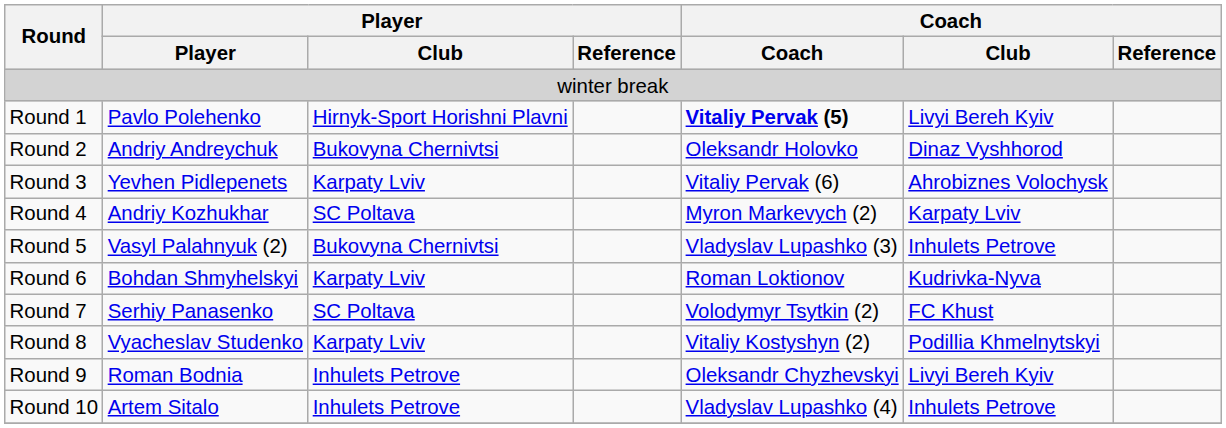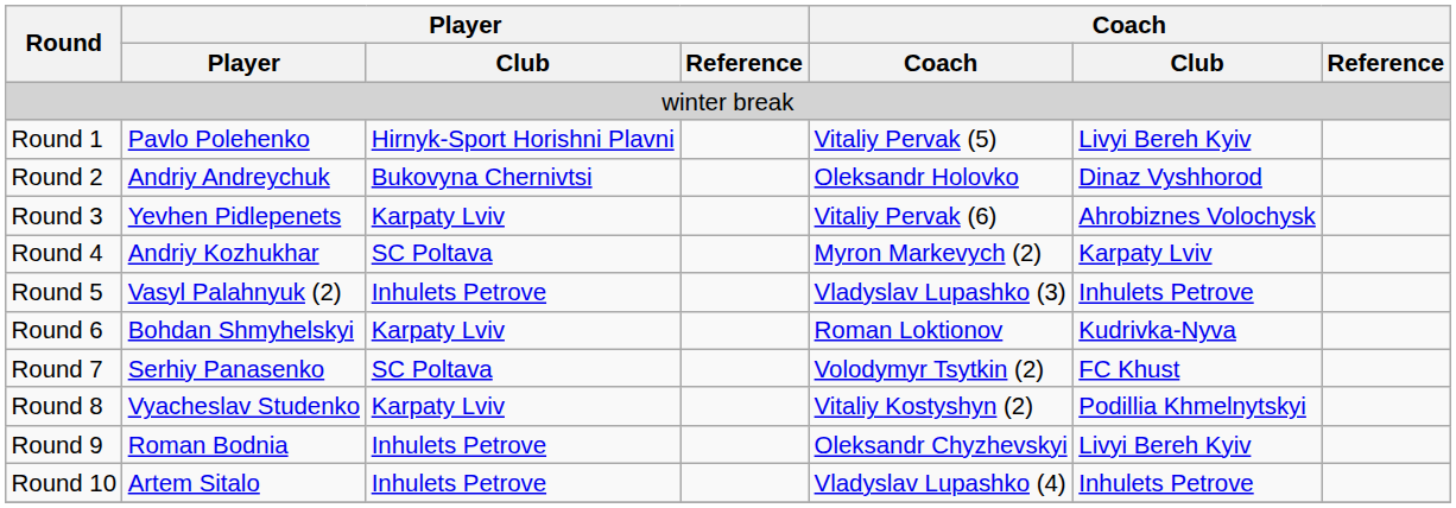Round 1 | Coach: bold -> normal
Round 5 | Player / Club: Bukovyna Chernivtsi -> Inhulets Petrove
